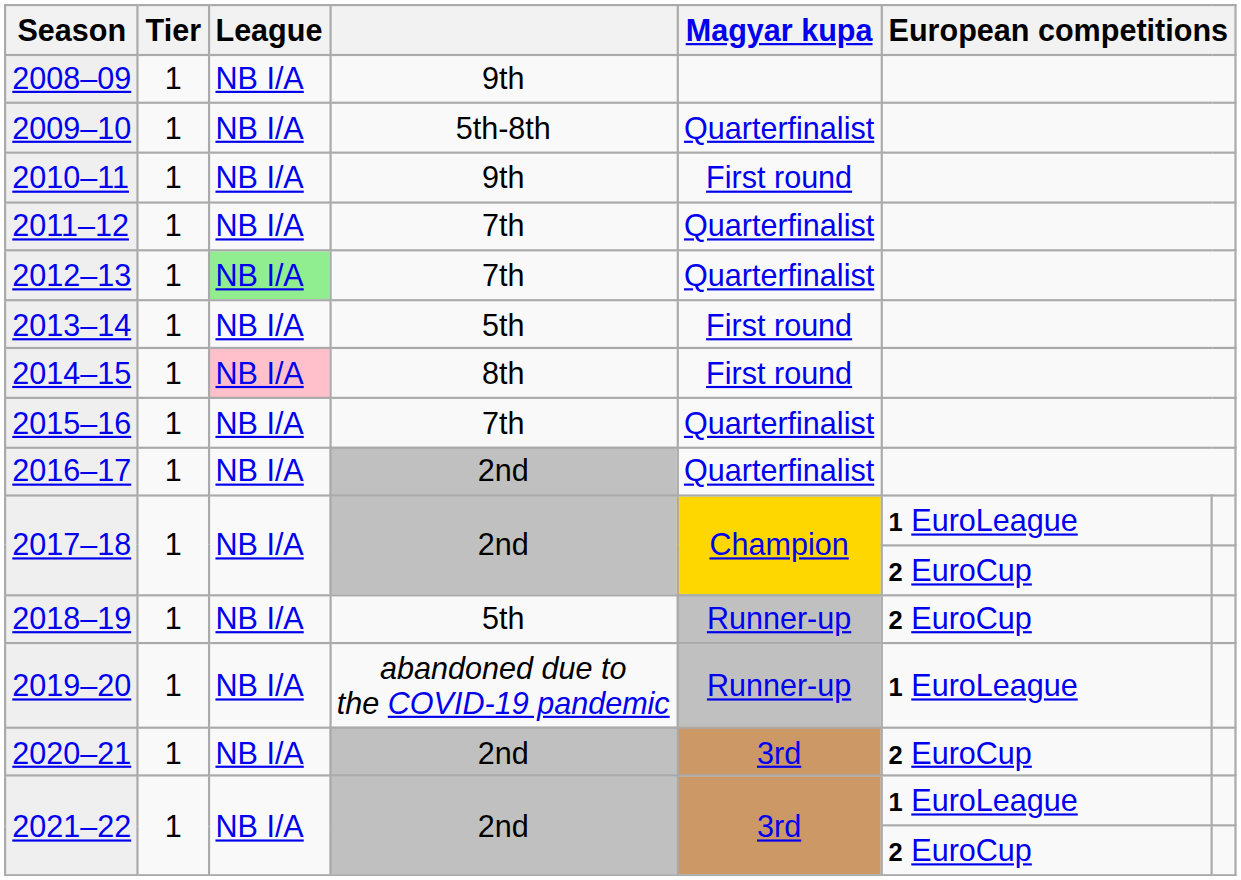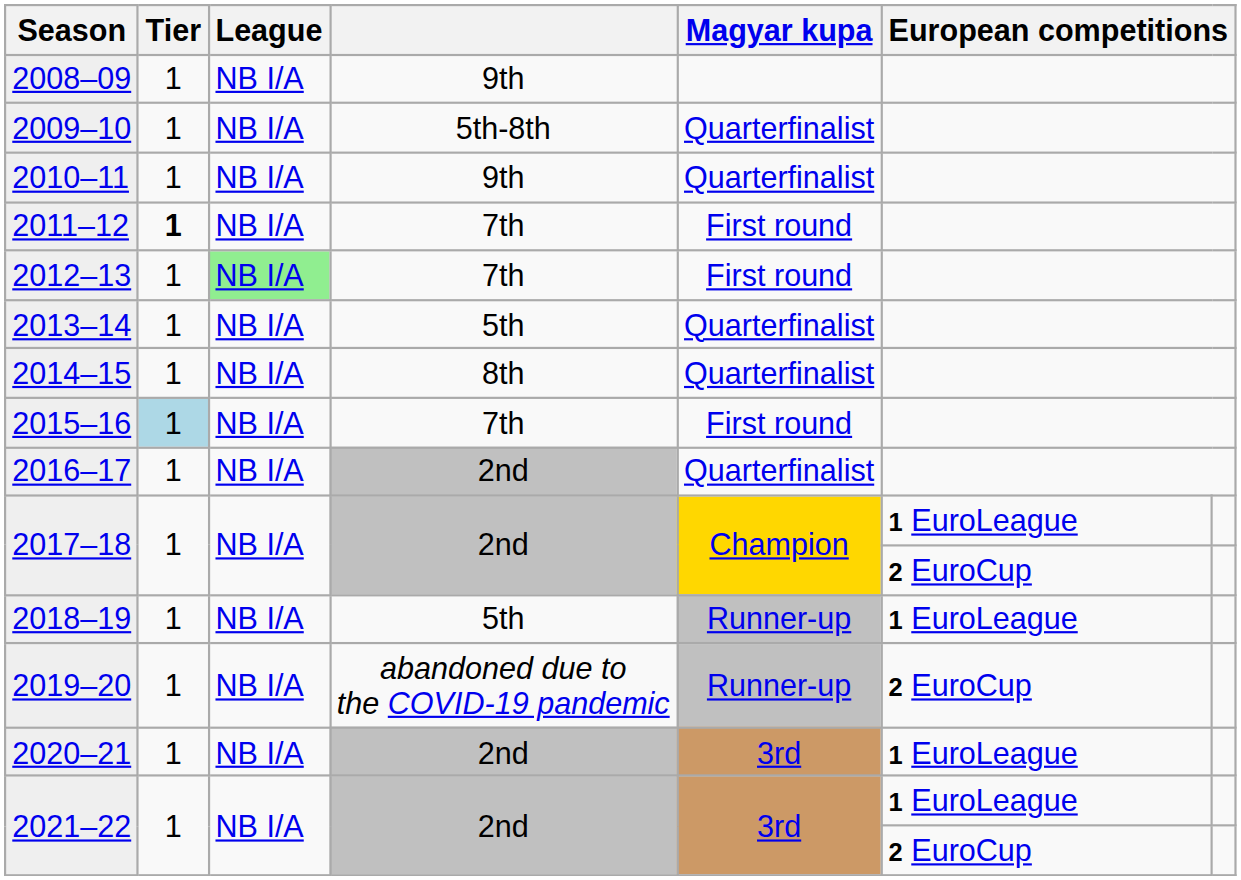2010–11 | Magyar kupa: First round -> Quarterfinalist
2011–12 | Tier: normal -> bold
2011–12 | Magyar kupa: Quarterfinalist -> First round
2012–13 | Magyar kupa: Quarterfinalist -> First round
2013–14 | Magyar kupa: First round -> Quarterfinalist
2014–15 | League: pink background -> no background
2014–15 | Magyar kupa: First round -> Quarterfinalist
2015–16 | Tier: no background -> lightblue background
2015–16 | Magyar kupa: Quarterfinalist -> First round
2018–19 | column 6: 2 EuroCup -> 1 EuroLeague
2019–20 | column 6: 1 EuroLeague -> 2 EuroCup
2020–21 | column 6: 2 EuroCup -> 1 EuroLeague
